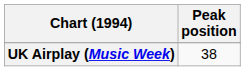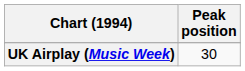UK Airplay (Music Week) | Peak position: 38 -> 30
